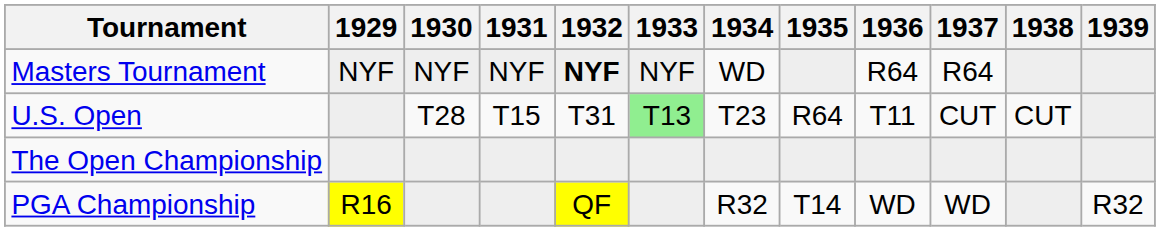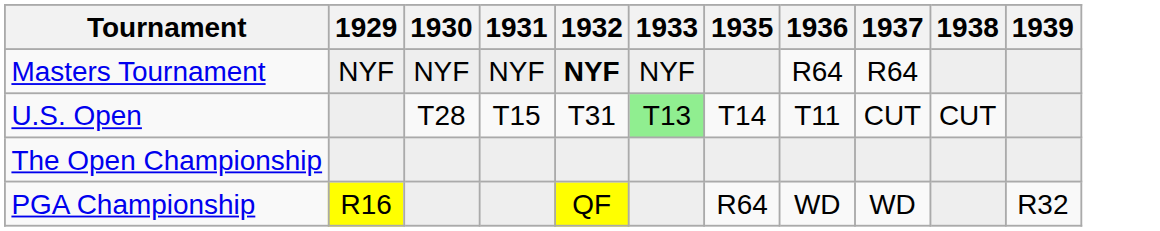- column: 1934 | WD | T23 | R32
U.S. Open | 1935: R64 -> T14
PGA Championship | 1935: T14 -> R64
